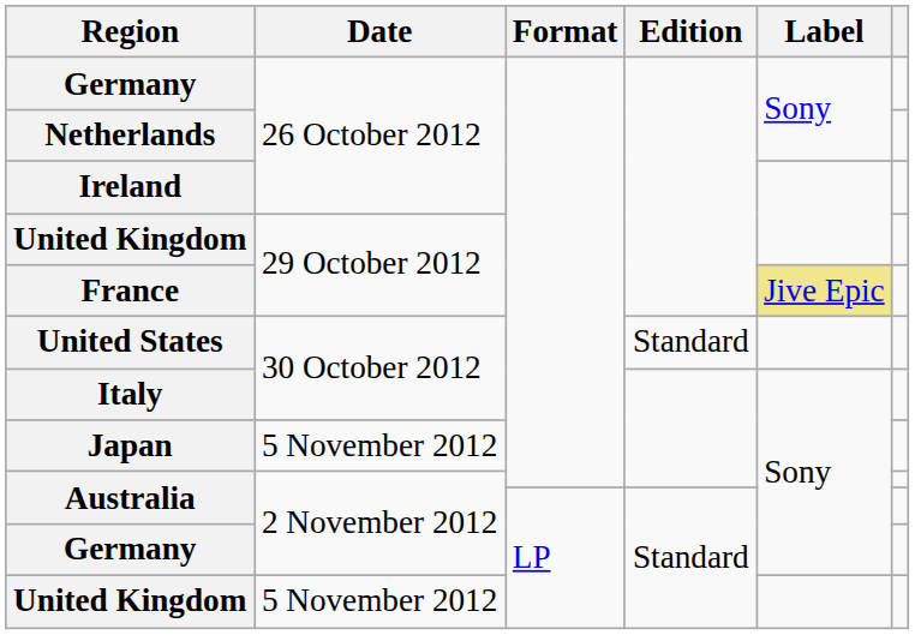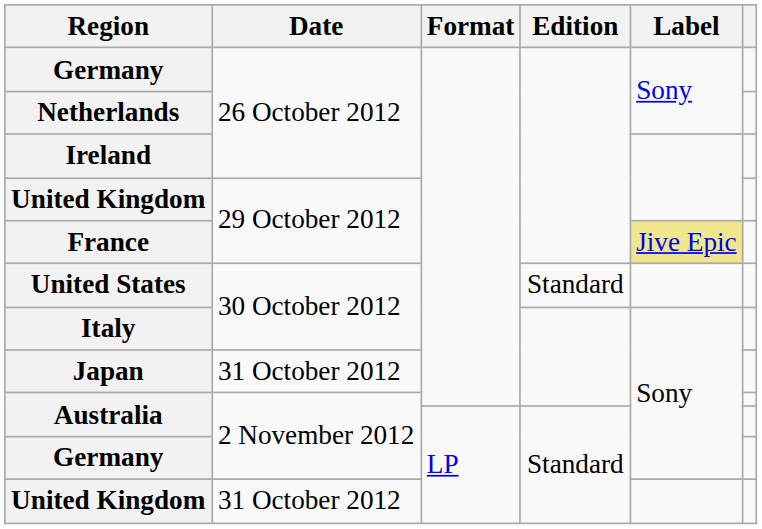Japan | Date: 5 November 2012 -> 31 October 2012
United Kingdom / LP | Date: 5 November 2012 -> 31 October 2012
